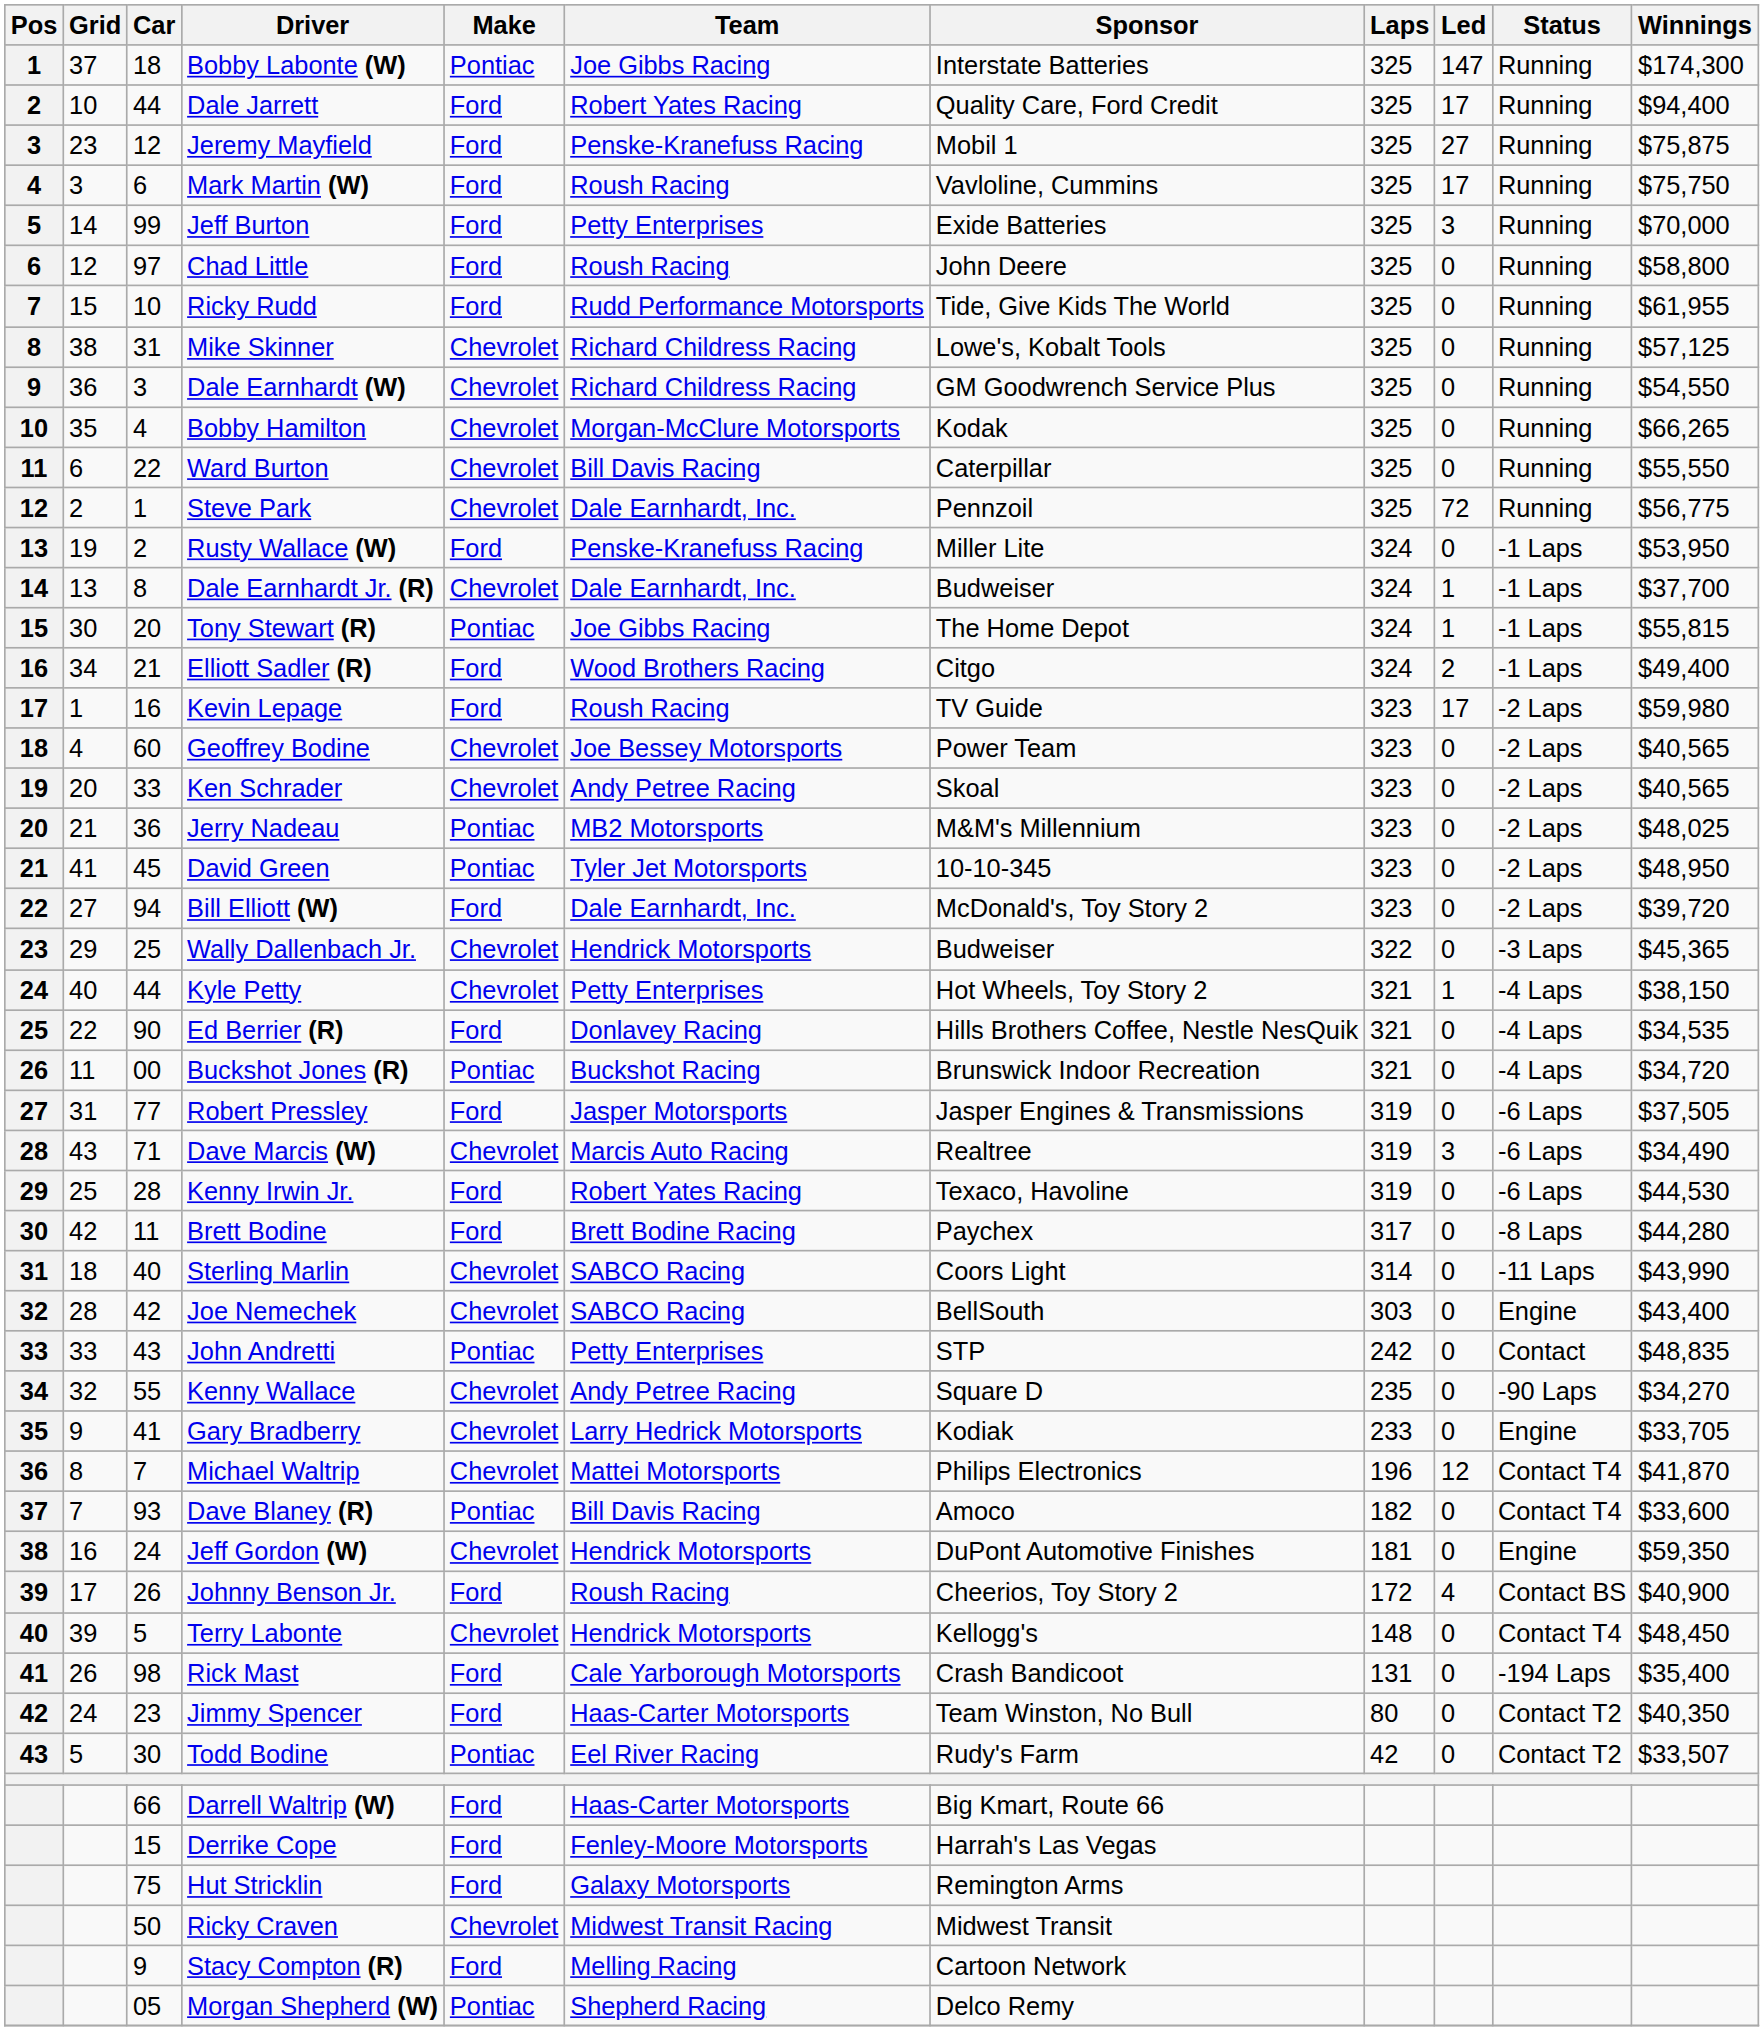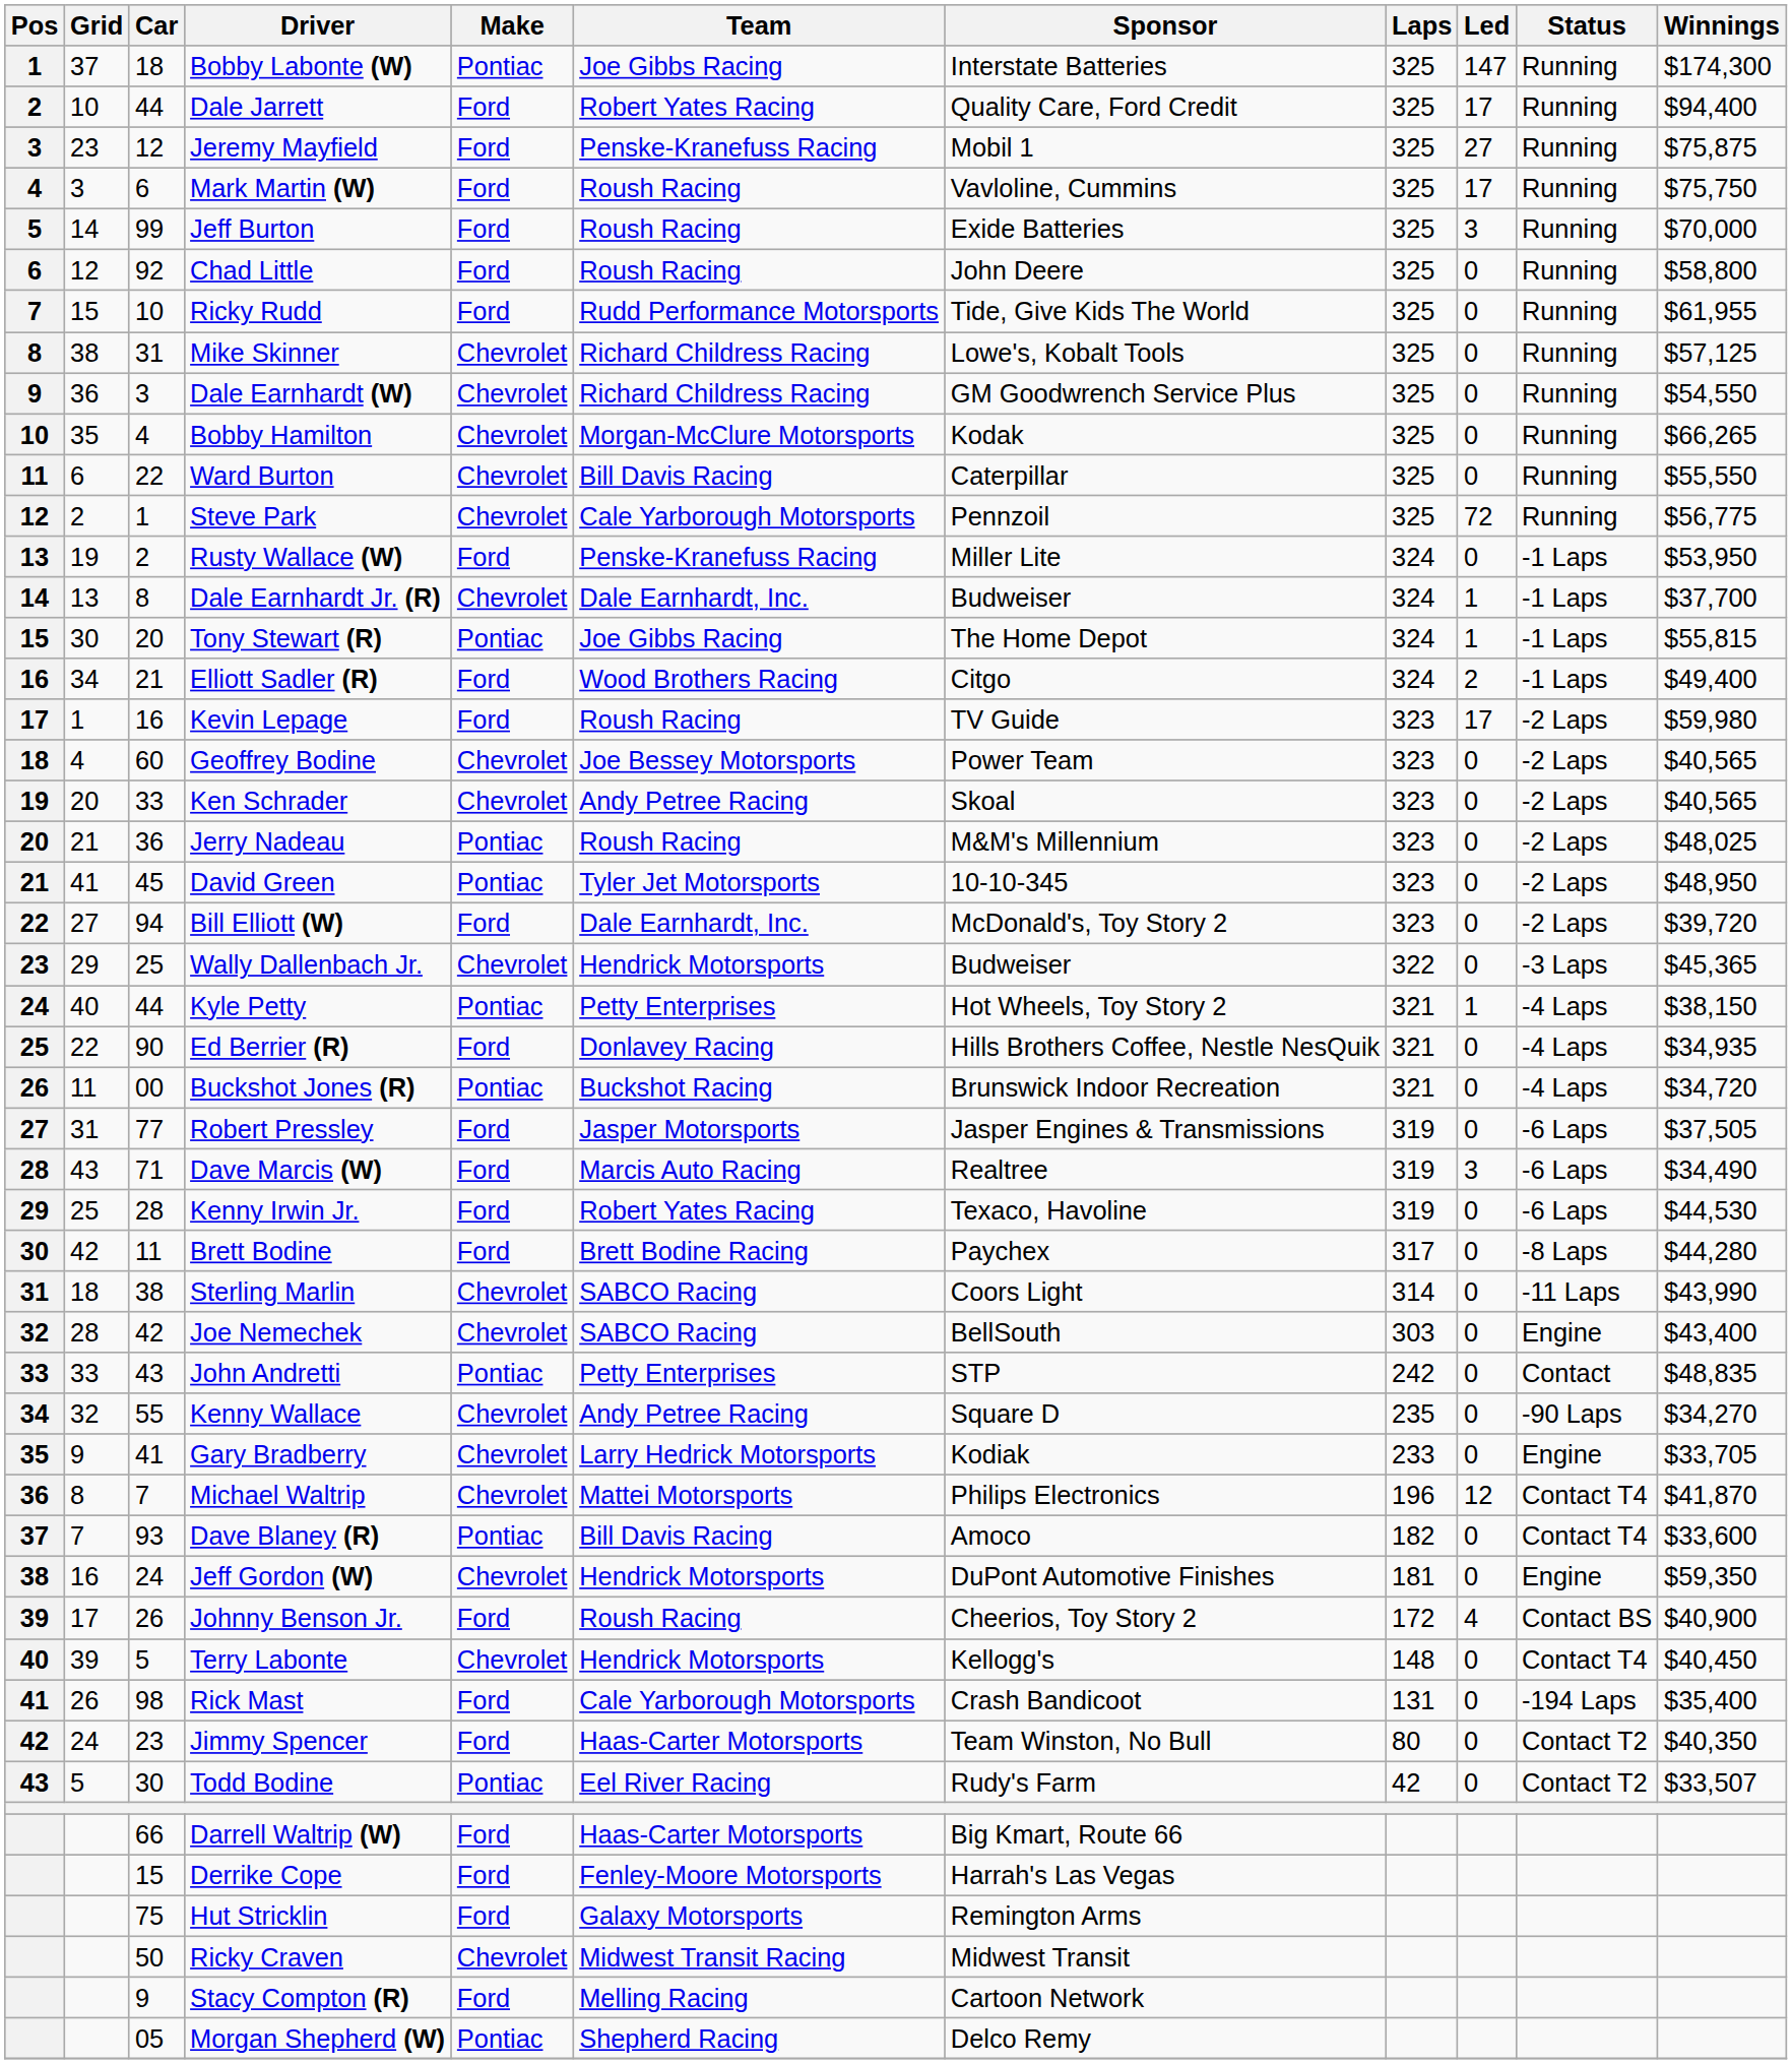Jeff Burton | Team: Petty Enterprises -> Roush Racing
Chad Little | Car: 97 -> 92
Steve Park | Team: Dale Earnhardt, Inc. -> Cale Yarborough Motorsports
Jerry Nadeau | Team: MB2 Motorsports -> Roush Racing
Kyle Petty | Make: Chevrolet -> Pontiac
Ed Berrier (R) | Winnings: $34,535 -> $34,935
Dave Marcis (W) | Make: Chevrolet -> Ford
Sterling Marlin | Car: 40 -> 38
Terry Labonte | Winnings: $48,450 -> $40,450
